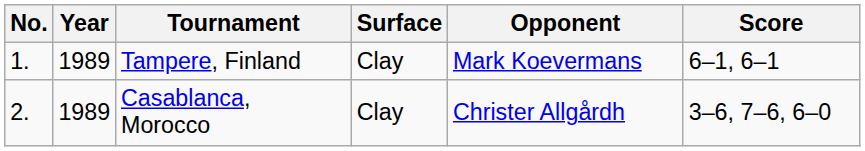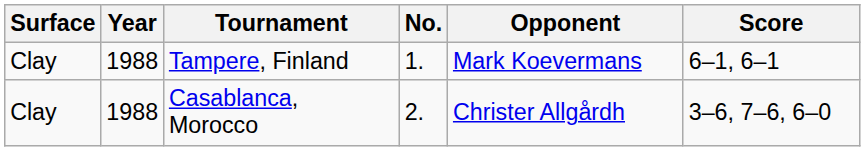columns swapped: No. <-> Surface
Tampere, Finland | Year: 1989 -> 1988
Casablanca, Morocco | Year: 1989 -> 1988
